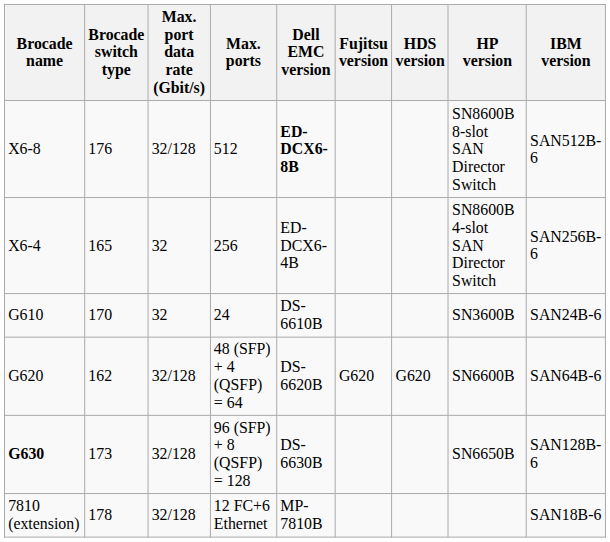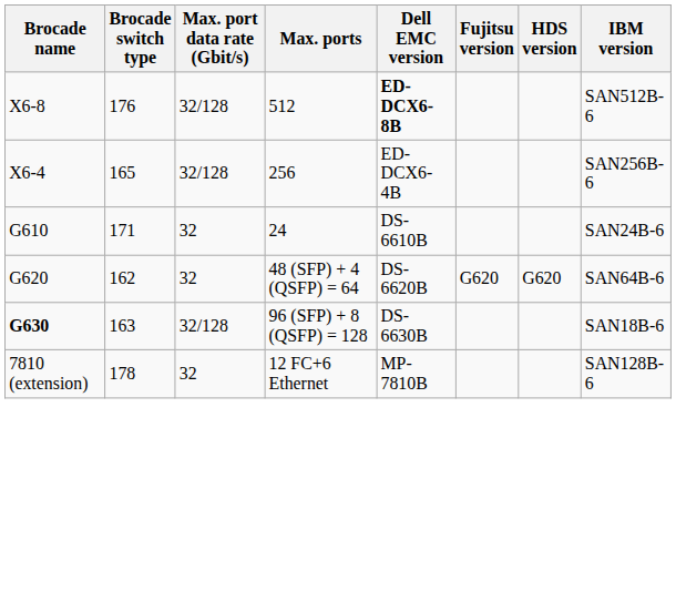- column: HP version | SN8600B 8-slot SAN Director Switch | SN8600B 4-slot SAN Director Switch | SN3600B | SN6600B | SN6650B
256 | Max. port data rate (Gbit/s): 32 -> 32/128
24 | Brocade switch type: 170 -> 171
48 (SFP) + 4 (QSFP) = 64 | Max. port data rate (Gbit/s): 32/128 -> 32
96 (SFP) + 8 (QSFP) = 128 | Brocade switch type: 173 -> 163
96 (SFP) + 8 (QSFP) = 128 | IBM version: SAN128B-6 -> SAN18B-6
12 FC+6 Ethernet | Max. port data rate (Gbit/s): 32/128 -> 32
12 FC+6 Ethernet | IBM version: SAN18B-6 -> SAN128B-6
